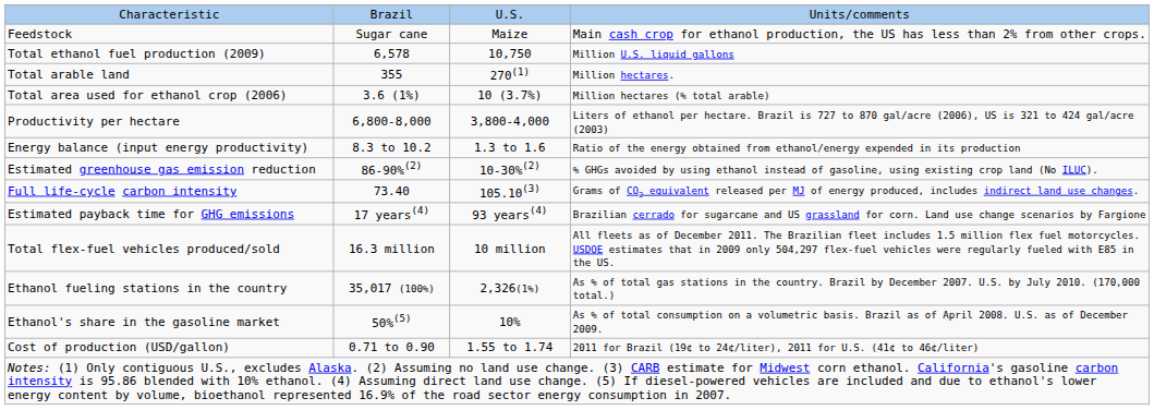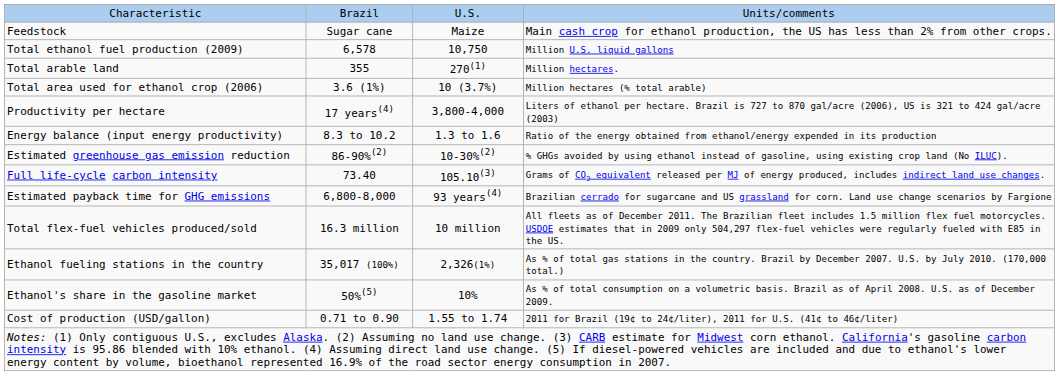Productivity per hectare | column 2: 6,800-8,000 -> 17 years(4)
Estimated payback time for GHG emissions | column 2: 17 years(4) -> 6,800-8,000
